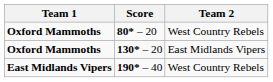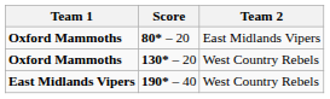80* – 20 | Team 2: West Country Rebels -> East Midlands Vipers
130* – 20 | Team 2: East Midlands Vipers -> West Country Rebels
